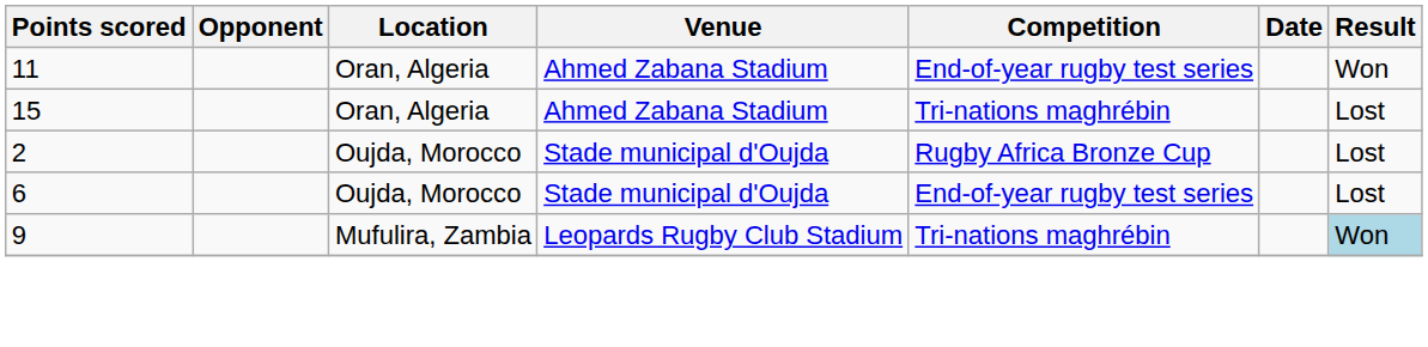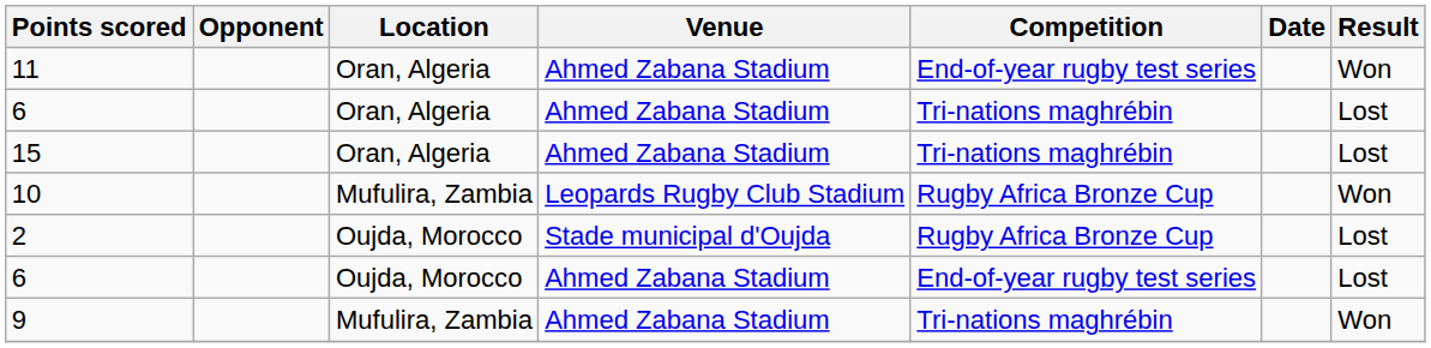+ row: 6 | Oran, Algeria | Ahmed Zabana Stadium | Tri-nations maghrébin | Lost
+ row: 10 | Mufulira, Zambia | Leopards Rugby Club Stadium | Rugby Africa Bronze Cup | Won
6 / Oujda, Morocco | Venue: Stade municipal d'Oujda -> Ahmed Zabana Stadium
9 | Venue: Leopards Rugby Club Stadium -> Ahmed Zabana Stadium
9 | Result: lightblue background -> no background
